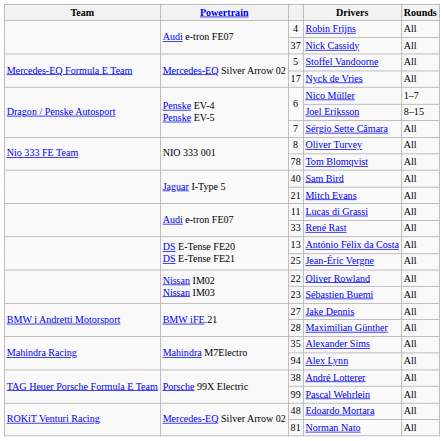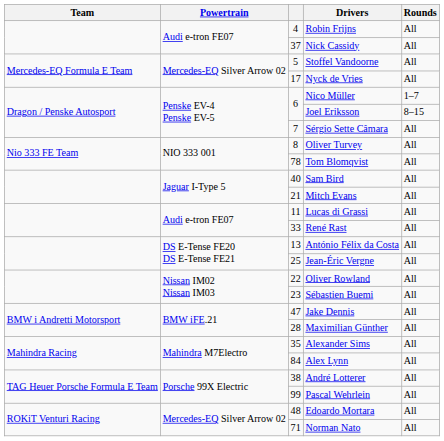Jake Dennis | column 3: 27 -> 47
Alex Lynn | column 3: 94 -> 84
Norman Nato | column 3: 81 -> 71
